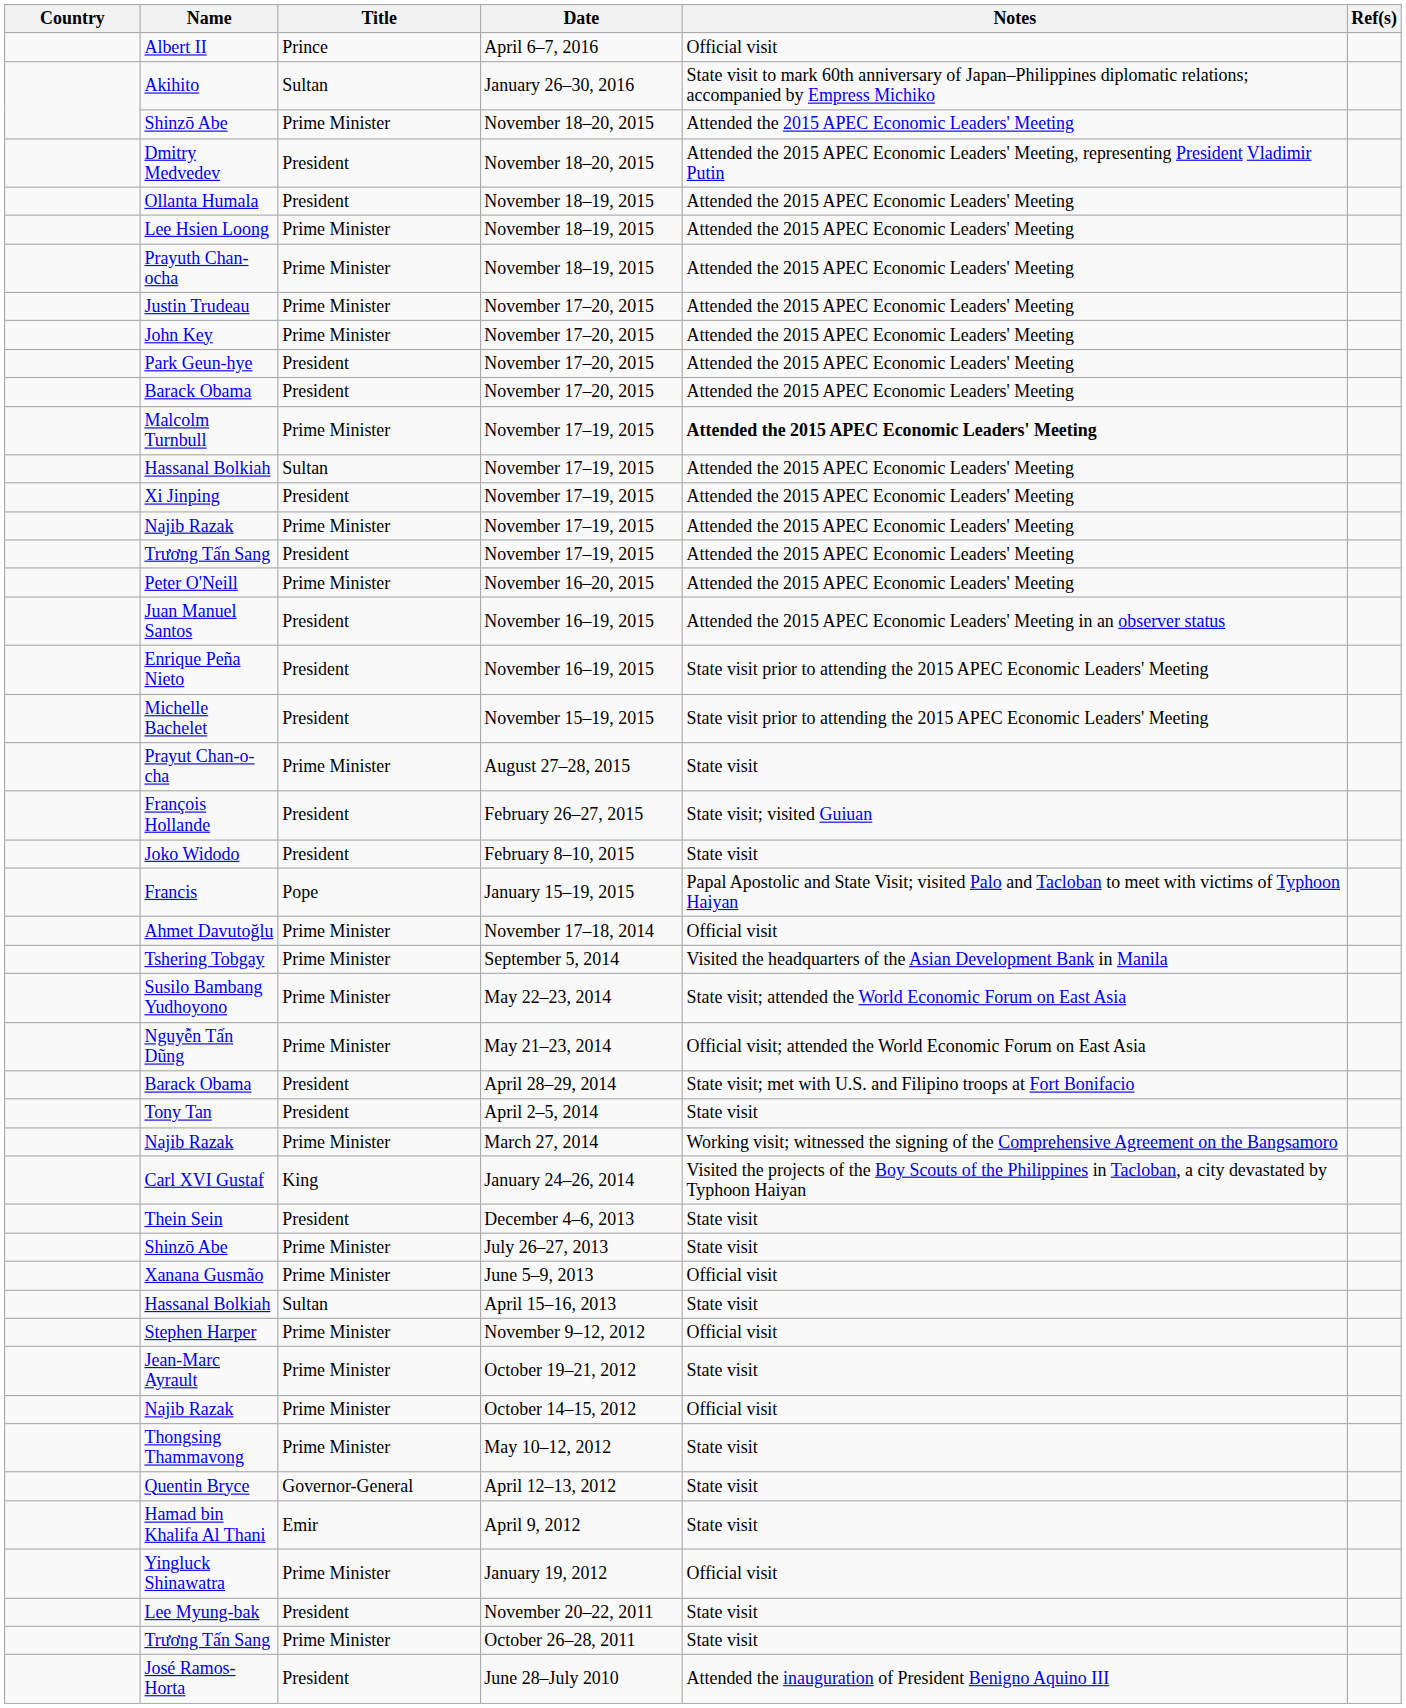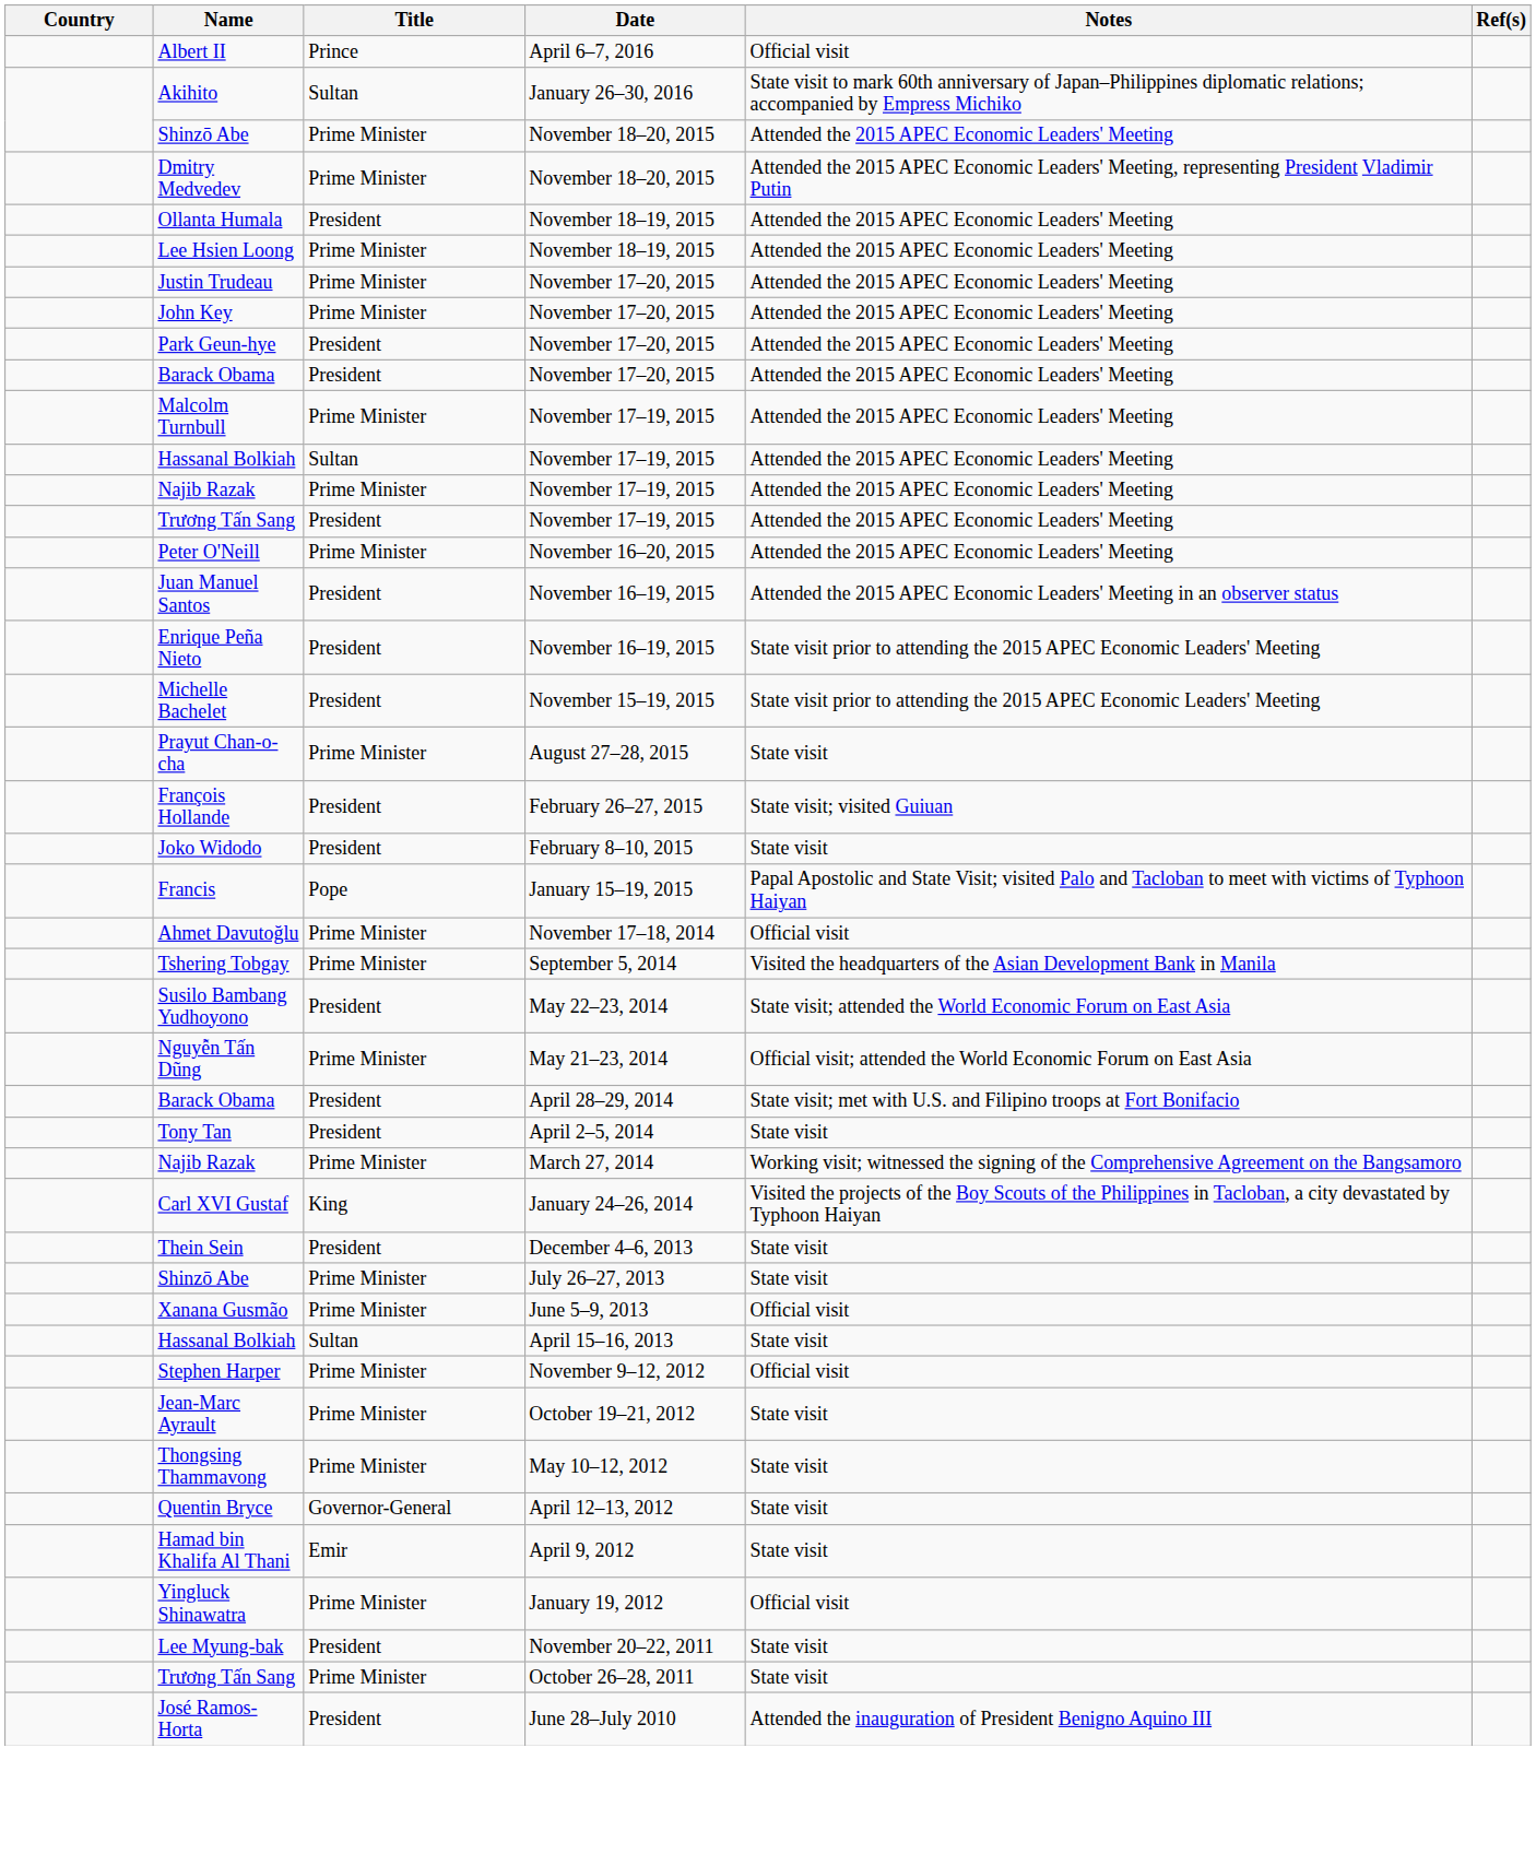Dmitry Medvedev | Title: President -> Prime Minister
- row: Prayuth Chan-ocha | Prime Minister | November 18–19, 2015 | Attended the 2015 APEC Economic Leaders' Meeting
Malcolm Turnbull | Notes: bold -> normal
- row: Xi Jinping | President | November 17–19, 2015 | Attended the 2015 APEC Economic Leaders' Meeting
Susilo Bambang Yudhoyono | Title: Prime Minister -> President
- row: Najib Razak | Prime Minister | October 14–15, 2012 | Official visit
